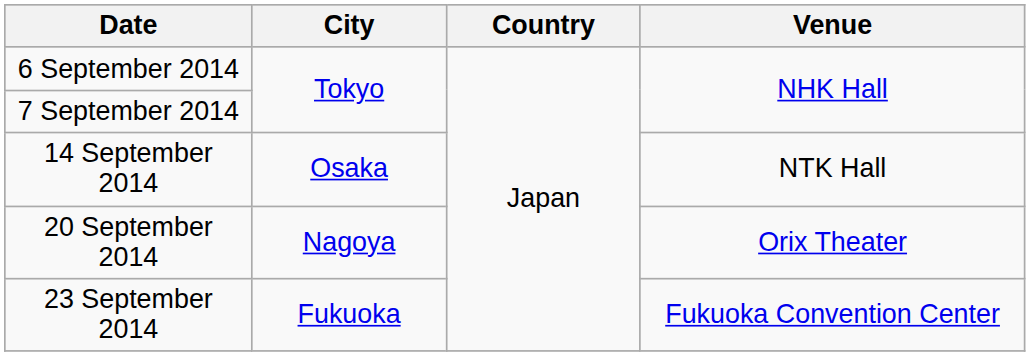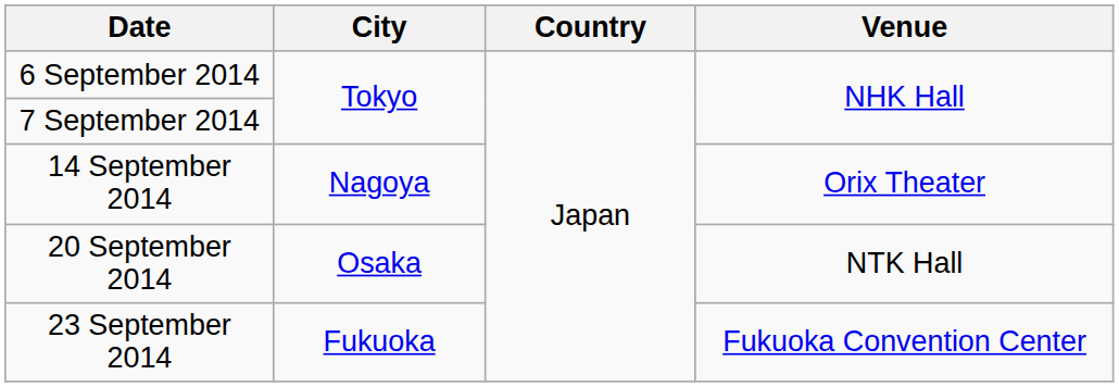14 September 2014 | City: Osaka -> Nagoya
14 September 2014 | Venue: NTK Hall -> Orix Theater
20 September 2014 | City: Nagoya -> Osaka
20 September 2014 | Venue: Orix Theater -> NTK Hall
